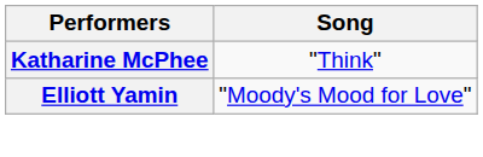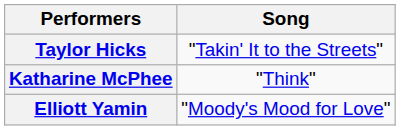+ row: Taylor Hicks | "Takin' It to the Streets"
